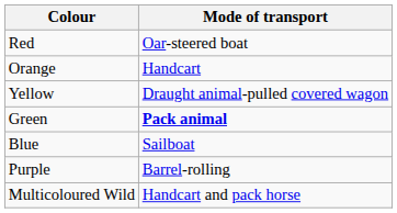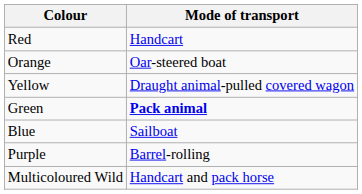Red | Mode of transport: Oar-steered boat -> Handcart
Orange | Mode of transport: Handcart -> Oar-steered boat
